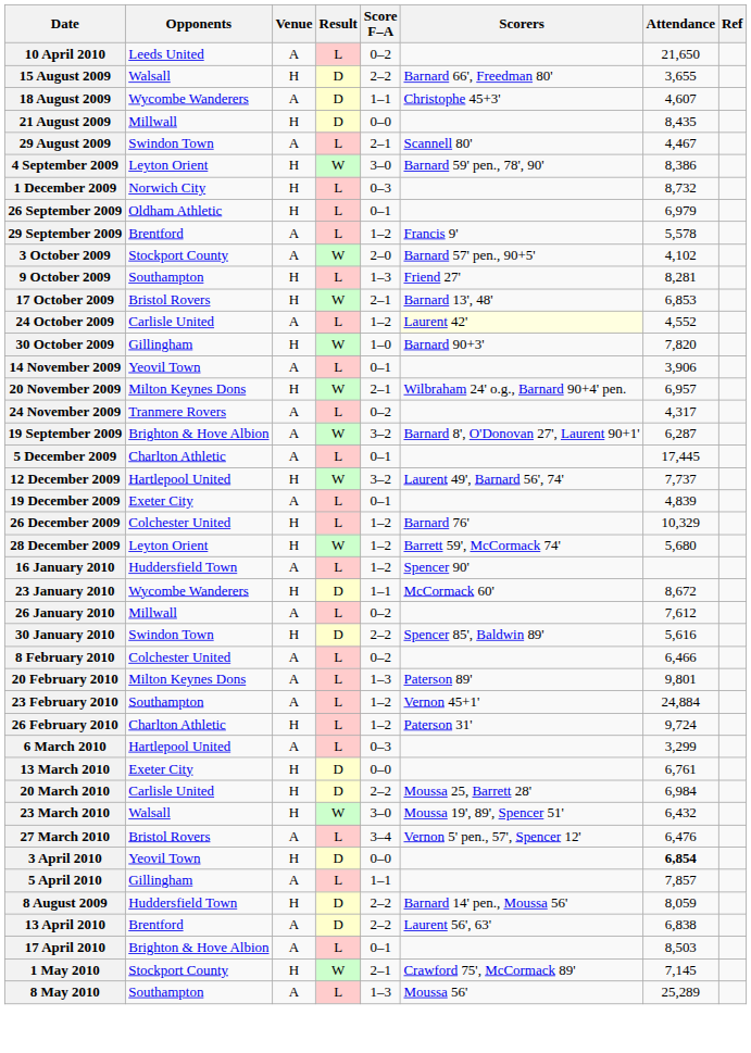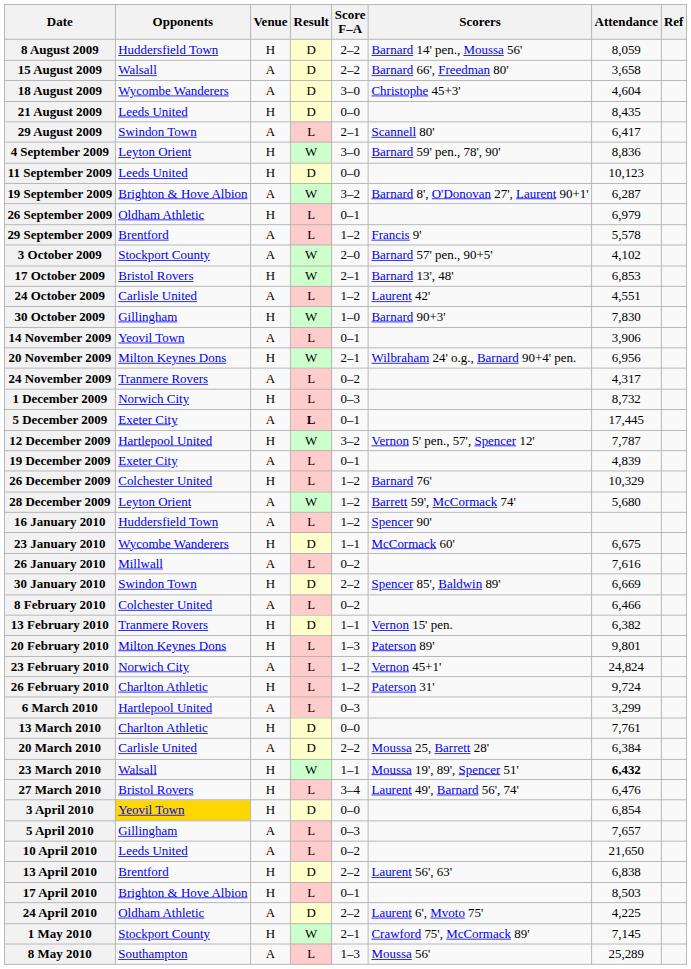rows swapped: 8 August 2009 <-> 10 April 2010
15 August 2009 | Venue: H -> A
15 August 2009 | Attendance: 3,655 -> 3,658
18 August 2009 | Score F–A: 1–1 -> 3–0
18 August 2009 | Attendance: 4,607 -> 4,604
21 August 2009 | Opponents: Millwall -> Leeds United
29 August 2009 | Attendance: 4,467 -> 6,417
4 September 2009 | Attendance: 8,386 -> 8,836
+ row: 11 September 2009 | Leeds United | H | D | 0–0 | 10,123
rows swapped: 19 September 2009 <-> 1 December 2009
- row: 9 October 2009 | Southampton | H | L | 1–3 | Friend 27' | 8,281
24 October 2009 | Scorers: lightyellow background -> no background
24 October 2009 | Attendance: 4,552 -> 4,551
30 October 2009 | Attendance: 7,820 -> 7,830
20 November 2009 | Attendance: 6,957 -> 6,956
5 December 2009 | Opponents: Charlton Athletic -> Exeter City
5 December 2009 | Result: normal -> bold
12 December 2009 | Scorers: Laurent 49', Barnard 56', 74' -> Vernon 5' pen., 57', Spencer 12'
12 December 2009 | Attendance: 7,737 -> 7,787
28 December 2009 | Venue: H -> A
23 January 2010 | Attendance: 8,672 -> 6,675
26 January 2010 | Attendance: 7,612 -> 7,616
30 January 2010 | Attendance: 5,616 -> 6,669
+ row: 13 February 2010 | Tranmere Rovers | H | D | 1–1 | Vernon 15' pen. | 6,382
20 February 2010 | Venue: A -> H
23 February 2010 | Opponents: Southampton -> Norwich City
23 February 2010 | Attendance: 24,884 -> 24,824
13 March 2010 | Opponents: Exeter City -> Charlton Athletic
13 March 2010 | Attendance: 6,761 -> 7,761
20 March 2010 | Venue: H -> A
20 March 2010 | Attendance: 6,984 -> 6,384
23 March 2010 | Score F–A: 3–0 -> 1–1
23 March 2010 | Attendance: normal -> bold
27 March 2010 | Venue: A -> H
27 March 2010 | Scorers: Vernon 5' pen., 57', Spencer 12' -> Laurent 49', Barnard 56', 74'
3 April 2010 | Opponents: no background -> gold background
3 April 2010 | Attendance: bold -> normal
5 April 2010 | Score F–A: 1–1 -> 0–3
5 April 2010 | Attendance: 7,857 -> 7,657
13 April 2010 | Venue: A -> H
17 April 2010 | Venue: A -> H
+ row: 24 April 2010 | Oldham Athletic | A | D | 2–2 | Laurent 6', Mvoto 75' | 4,225
